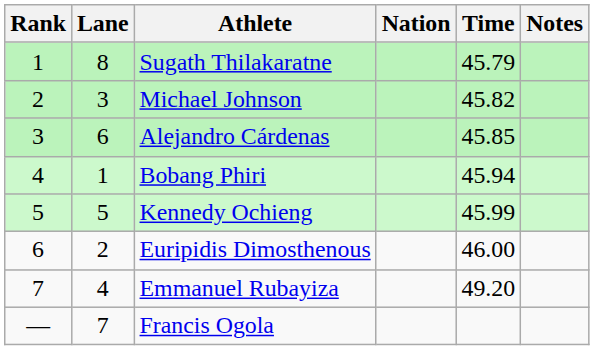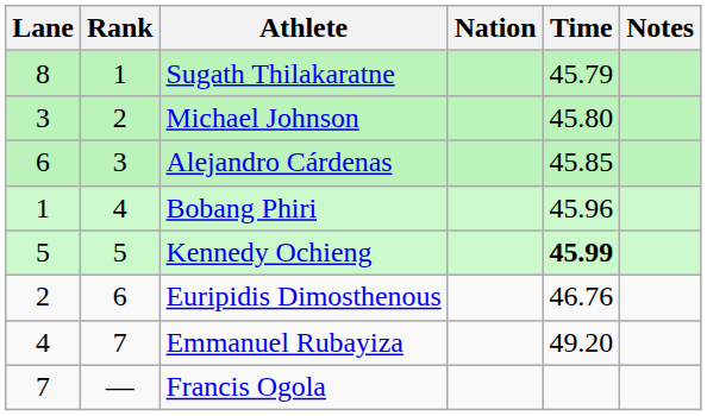columns swapped: Rank <-> Lane
Michael Johnson | Time: 45.82 -> 45.80
Bobang Phiri | Time: 45.94 -> 45.96
Kennedy Ochieng | Time: normal -> bold
Euripidis Dimosthenous | Time: 46.00 -> 46.76
